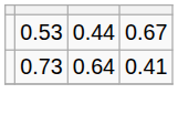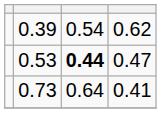+ row: 0.39 | 0.54 | 0.62
0.53 | column 3: normal -> bold
0.53 | column 4: 0.67 -> 0.47
